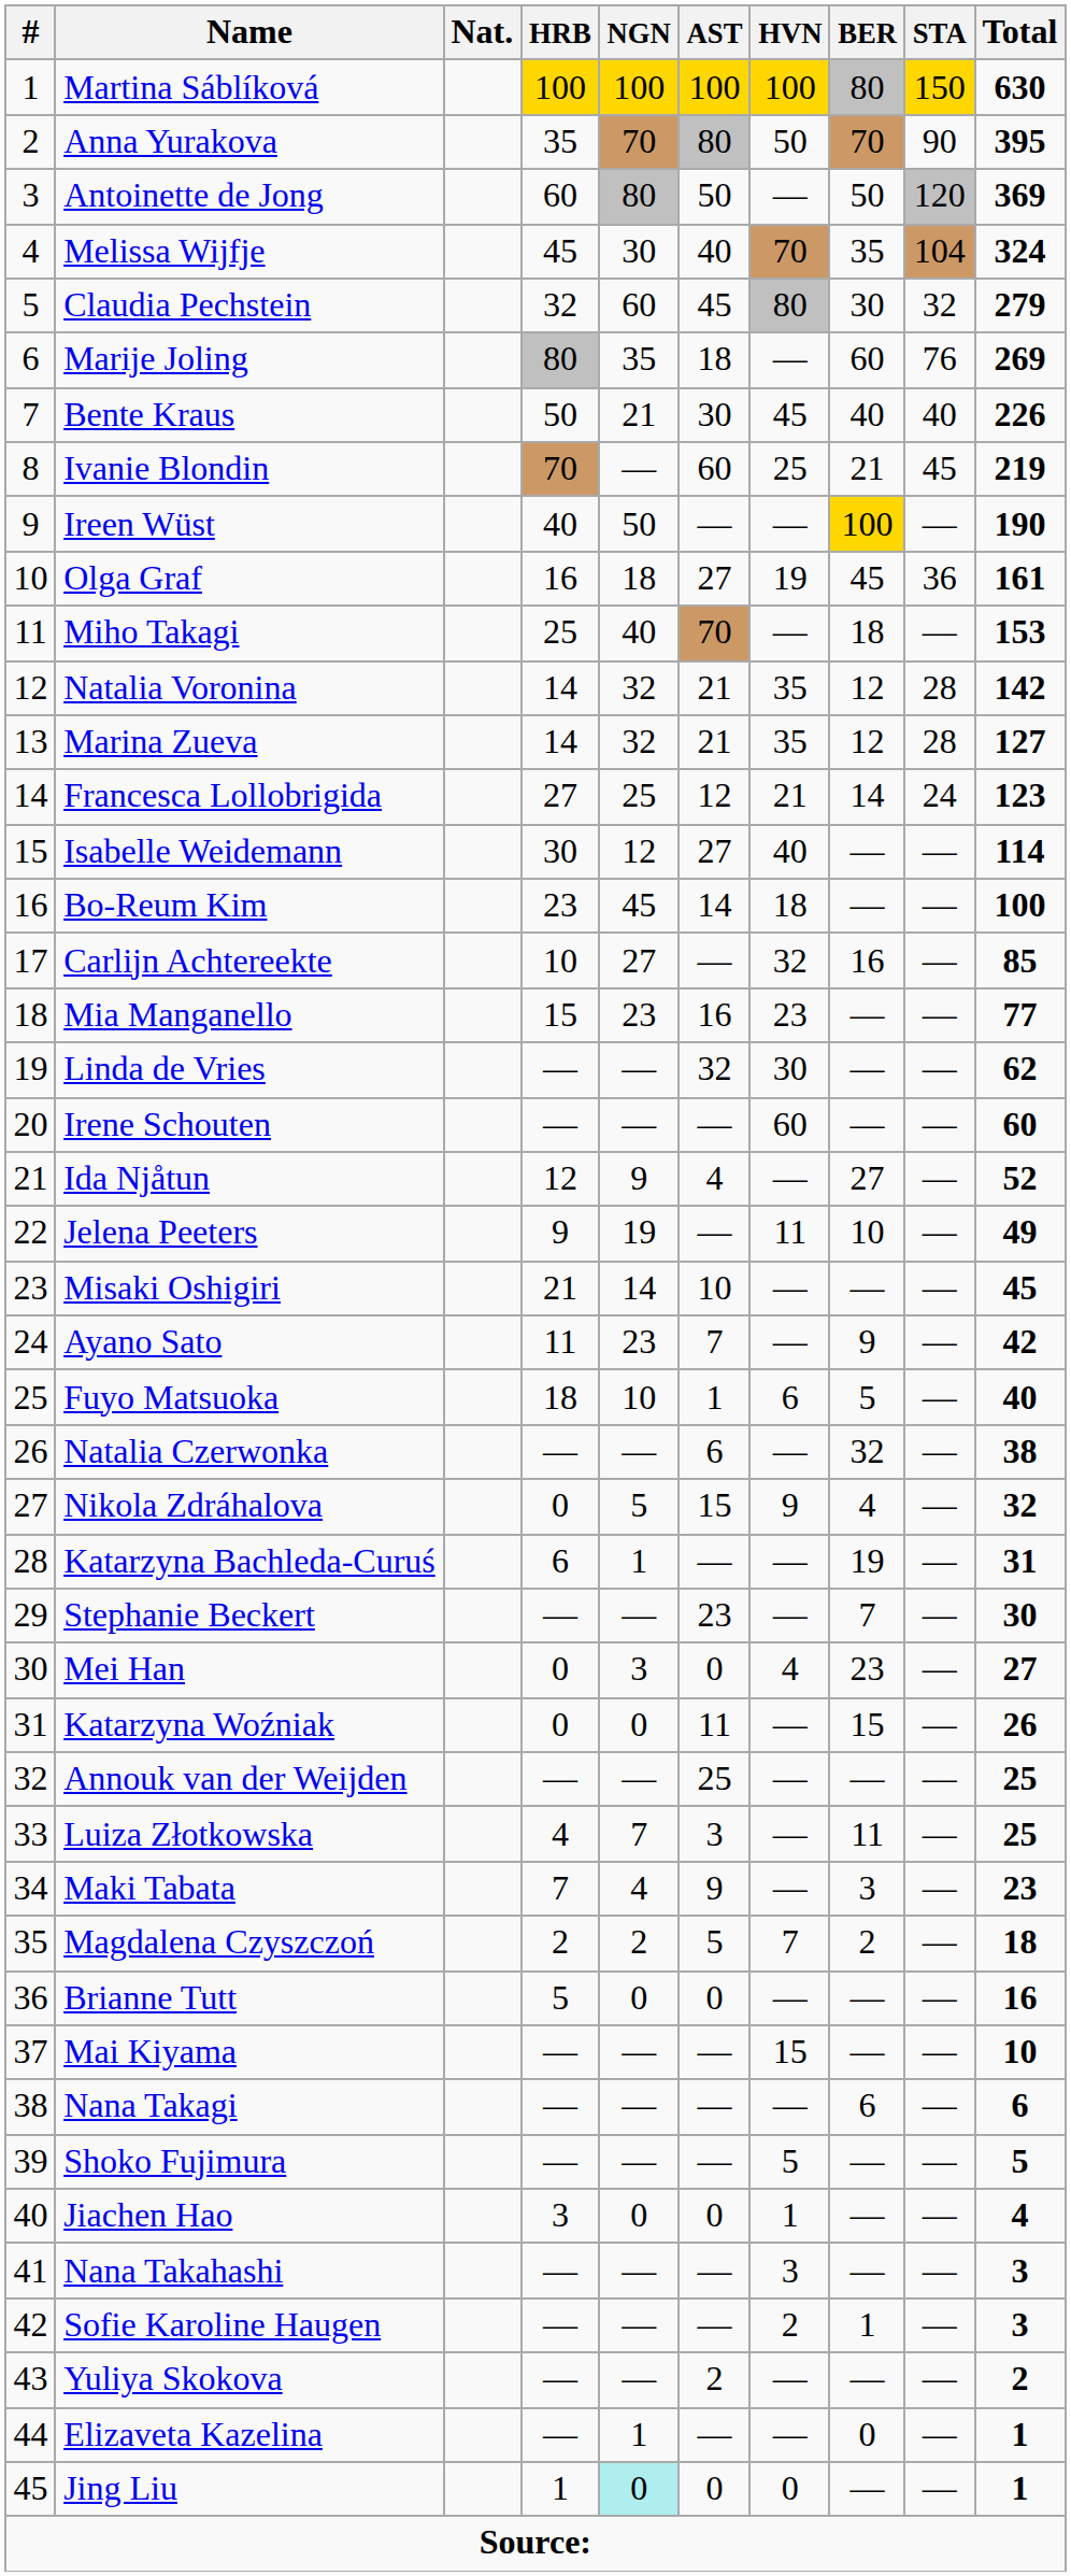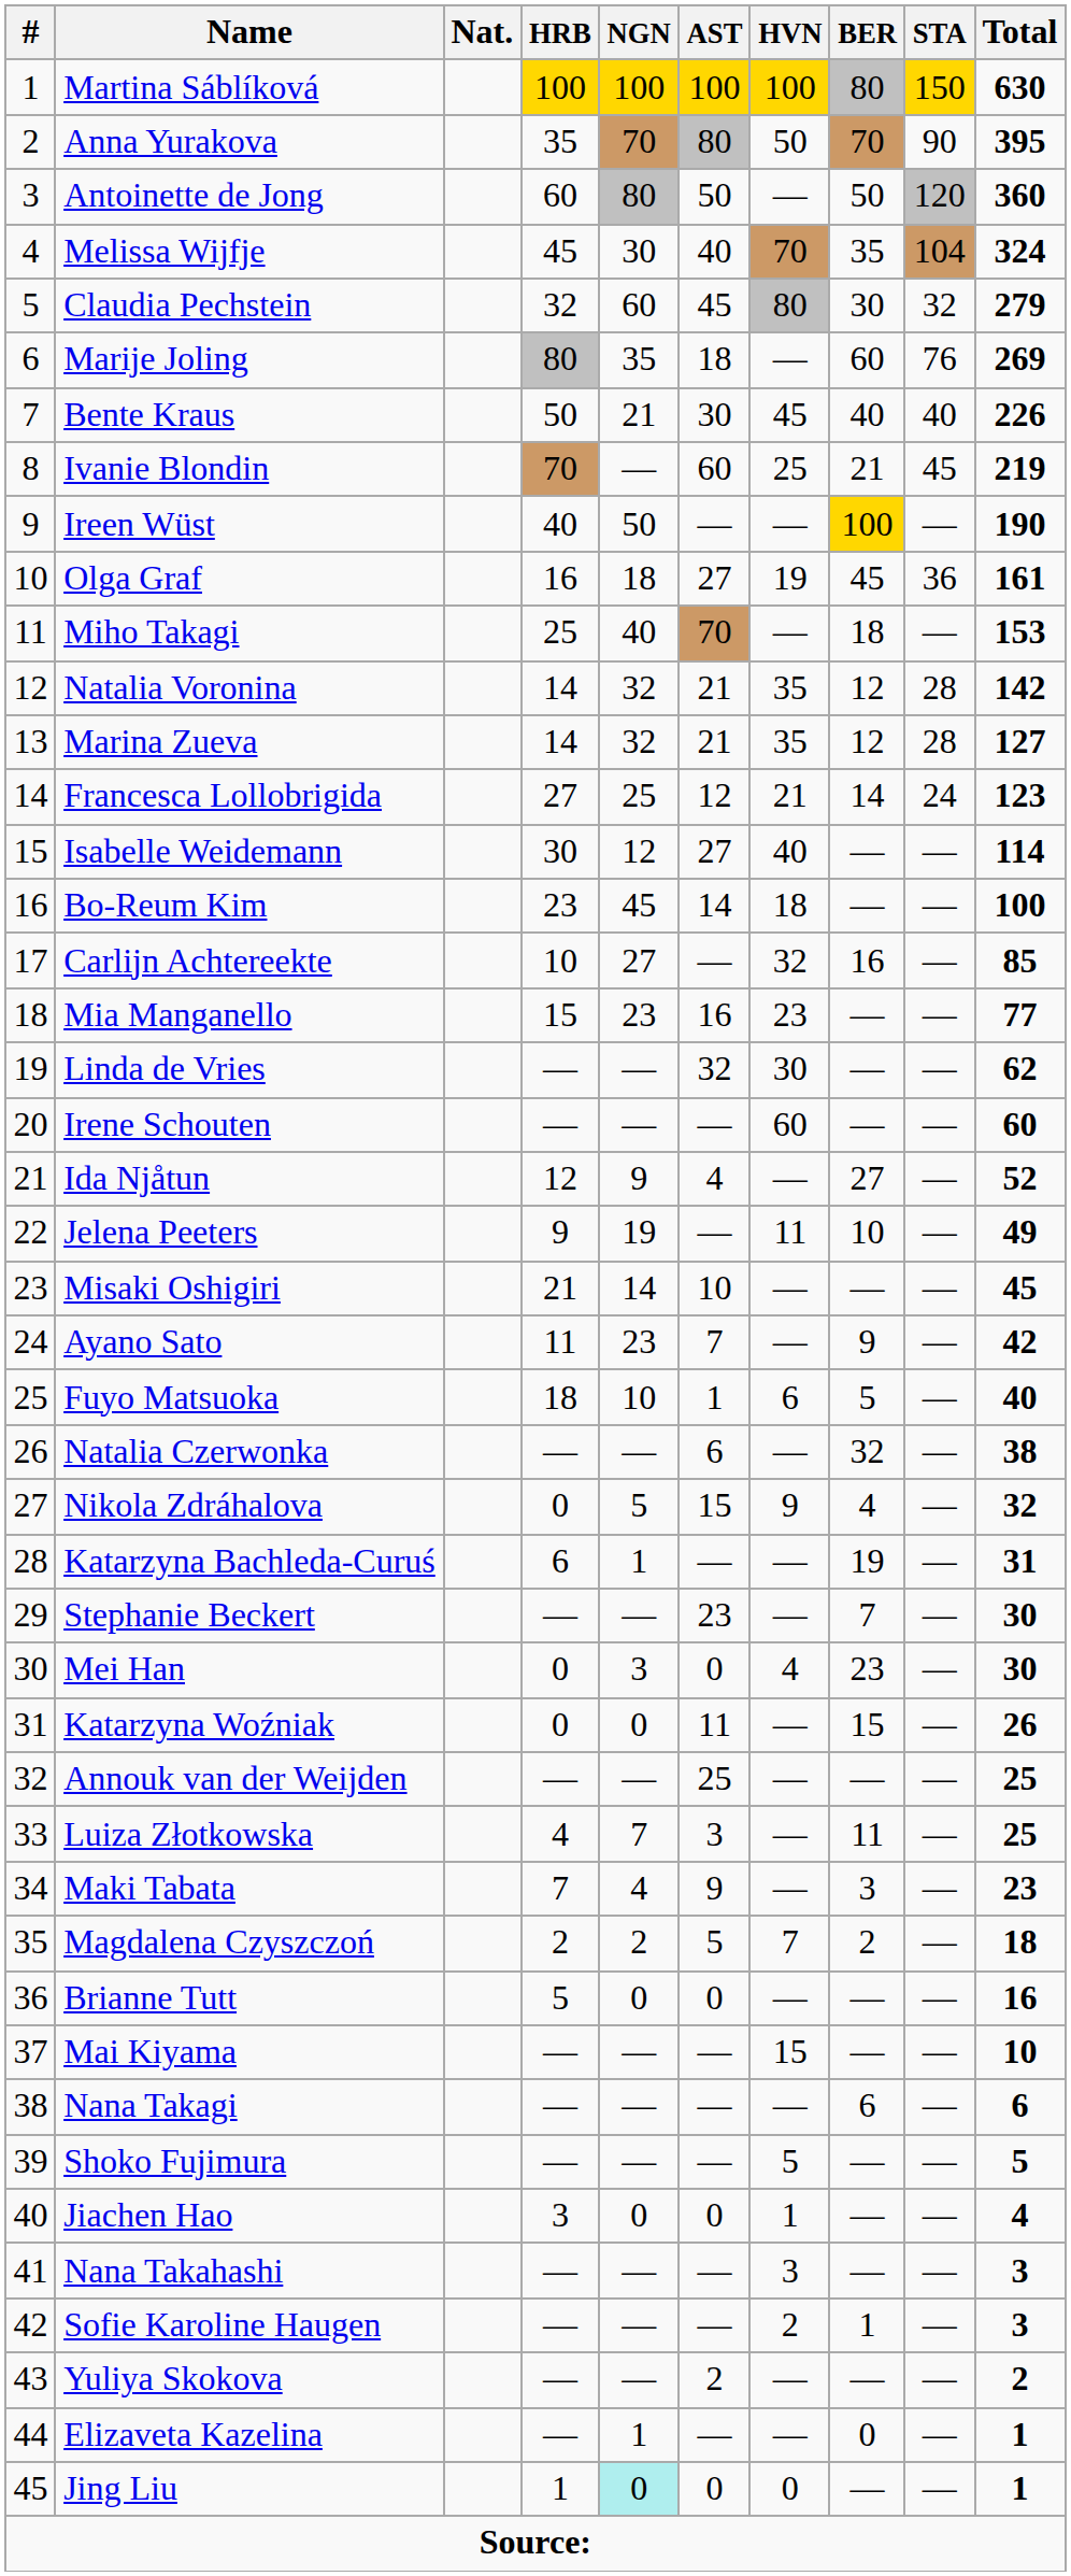Antoinette de Jong | Total: 369 -> 360
Mei Han | Total: 27 -> 30
